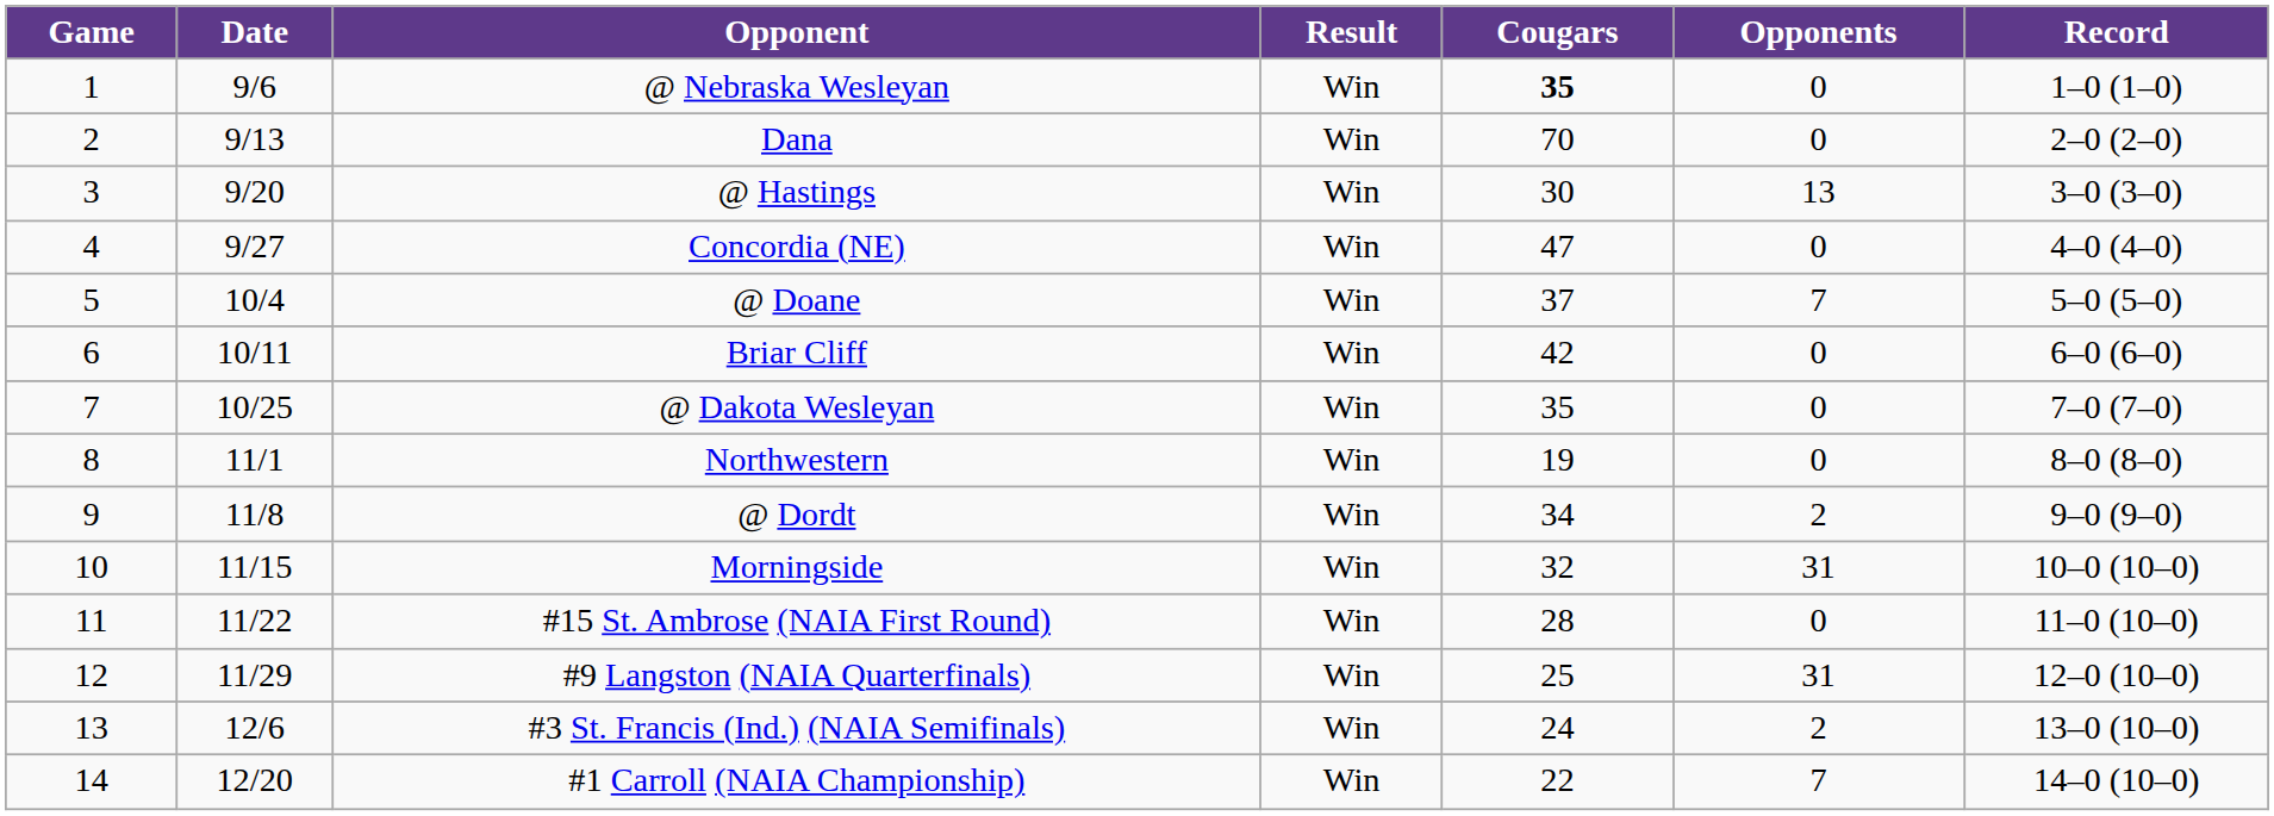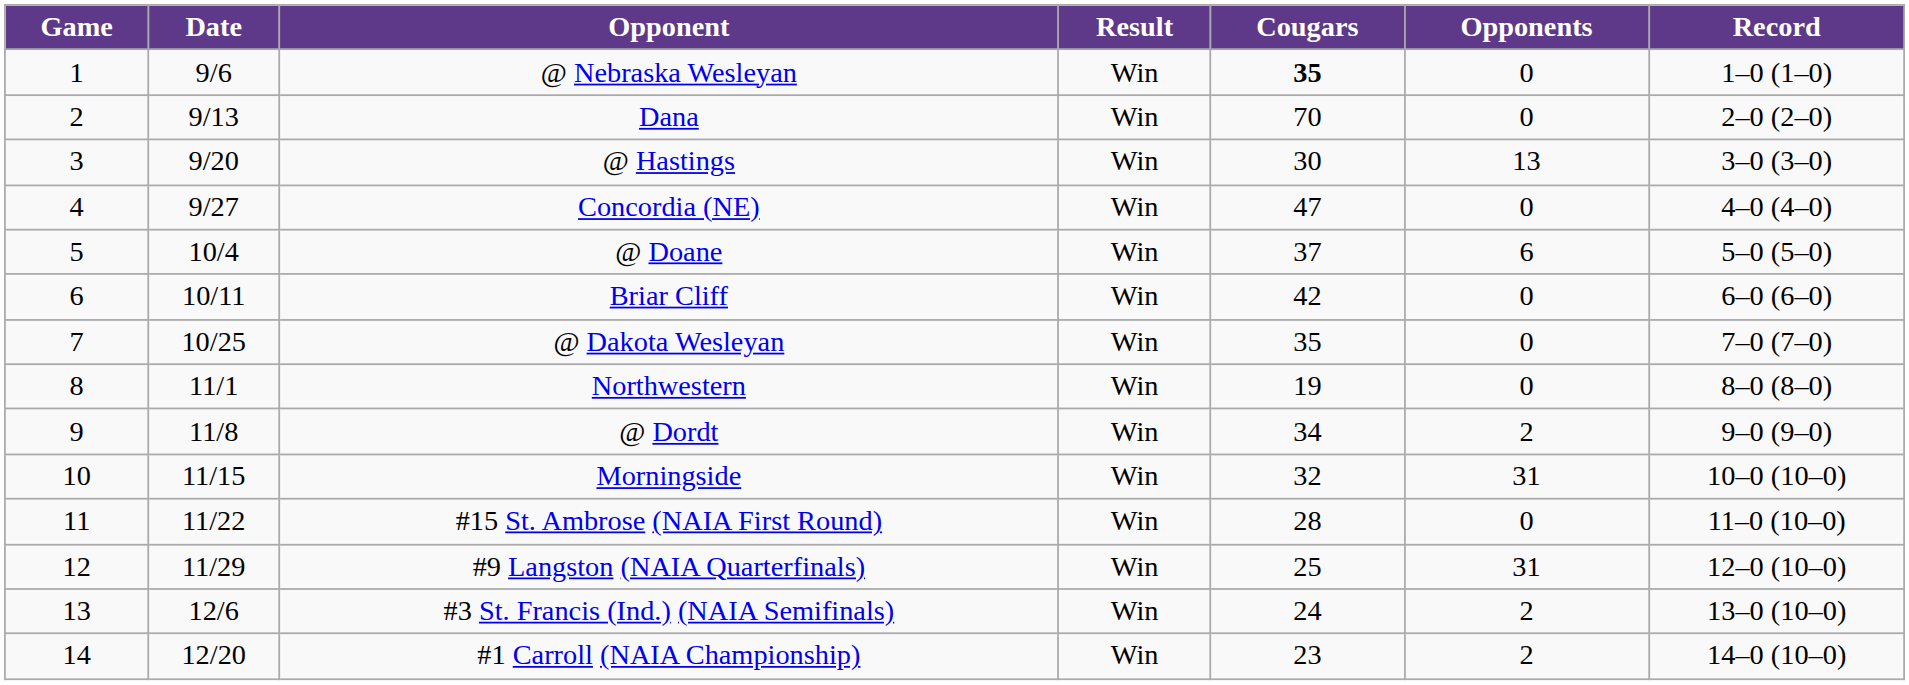@ Doane | Opponents: 7 -> 6
#1 Carroll (NAIA Championship) | Cougars: 22 -> 23
#1 Carroll (NAIA Championship) | Opponents: 7 -> 2
